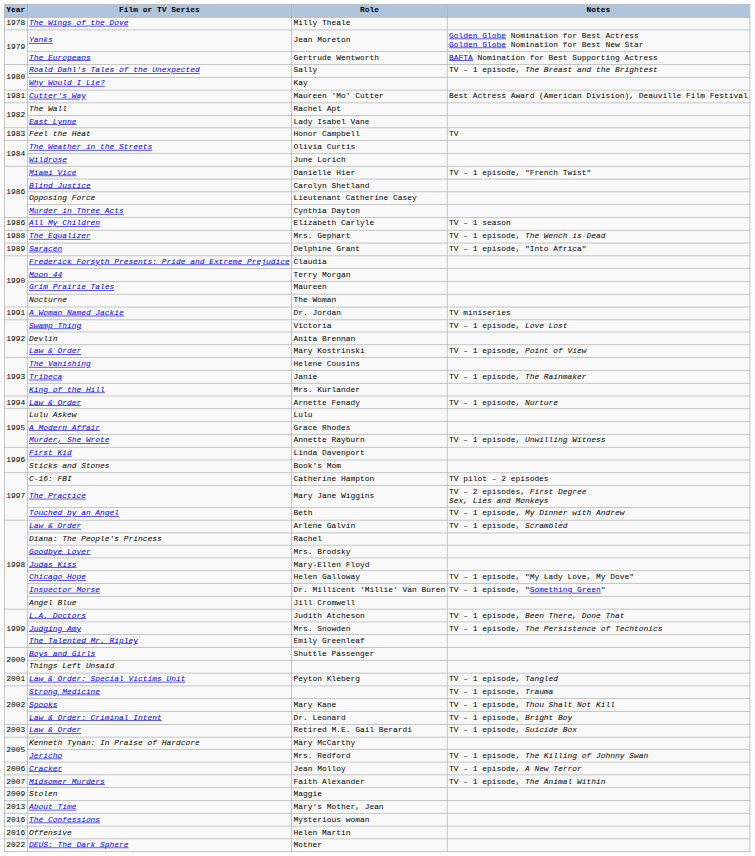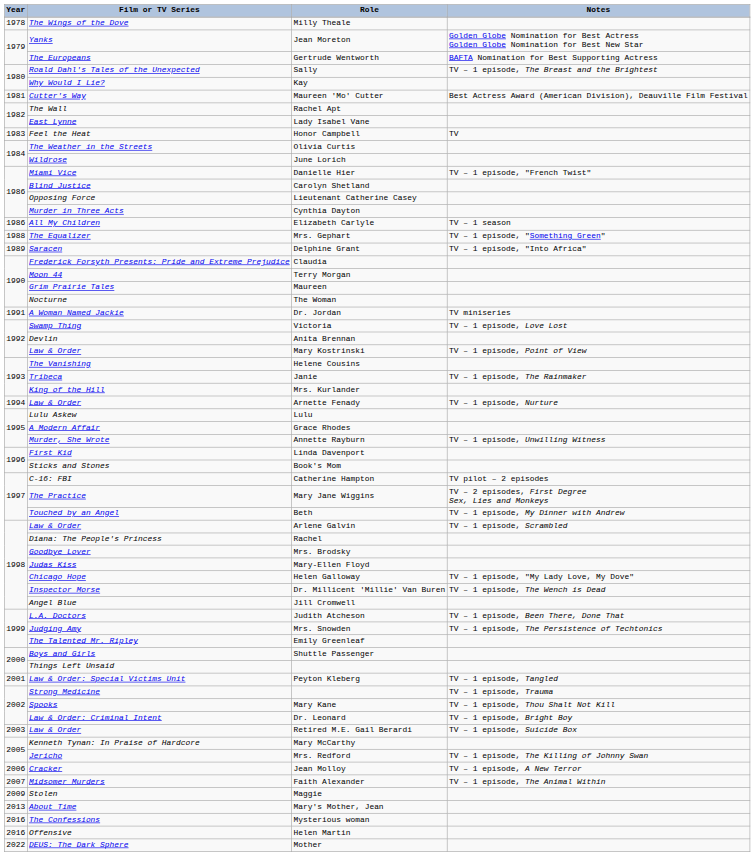Mrs. Gephart | Notes: TV – 1 episode, The Wench is Dead -> TV – 1 episode, "Something Green"
Dr. Millicent 'Millie' Van Buren | Notes: TV – 1 episode, "Something Green" -> TV – 1 episode, The Wench is Dead
